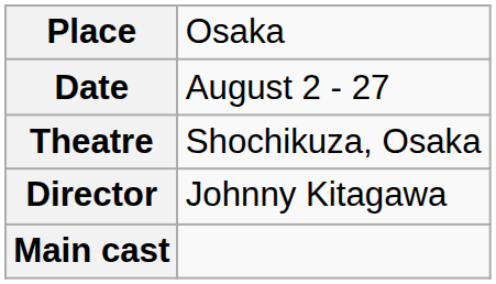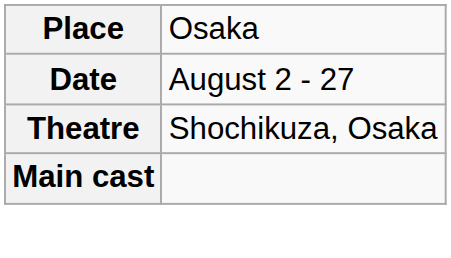- row: Director | Johnny Kitagawa
